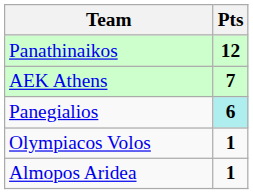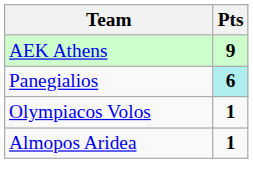- row: Panathinaikos | 12
AEK Athens | Pts: 7 -> 9
